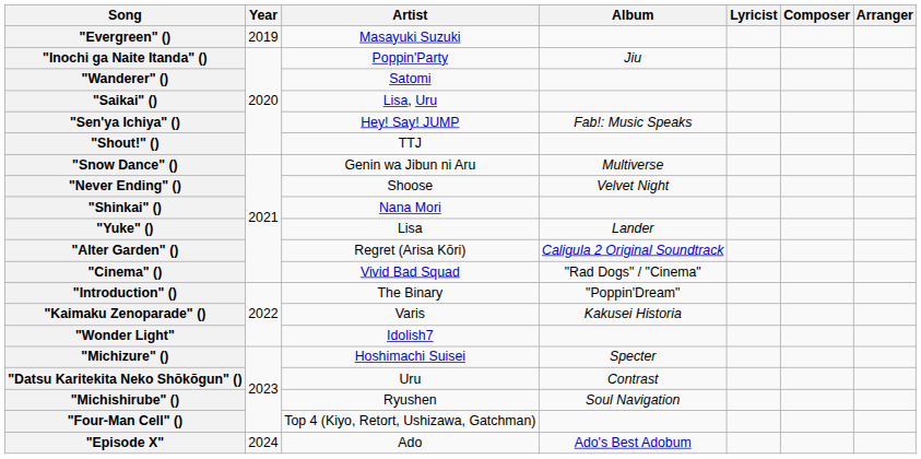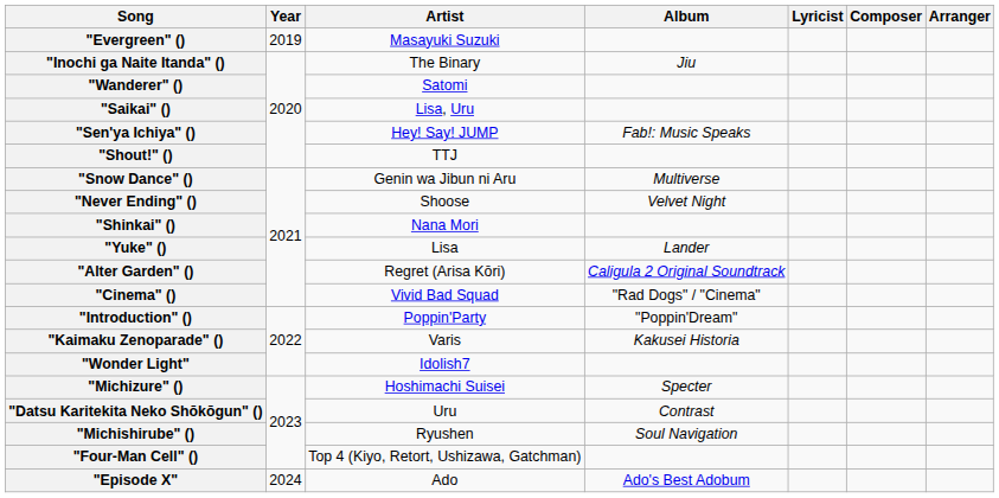"Inochi ga Naite Itanda" () | Artist: Poppin'Party -> The Binary
"Introduction" () | Artist: The Binary -> Poppin'Party
